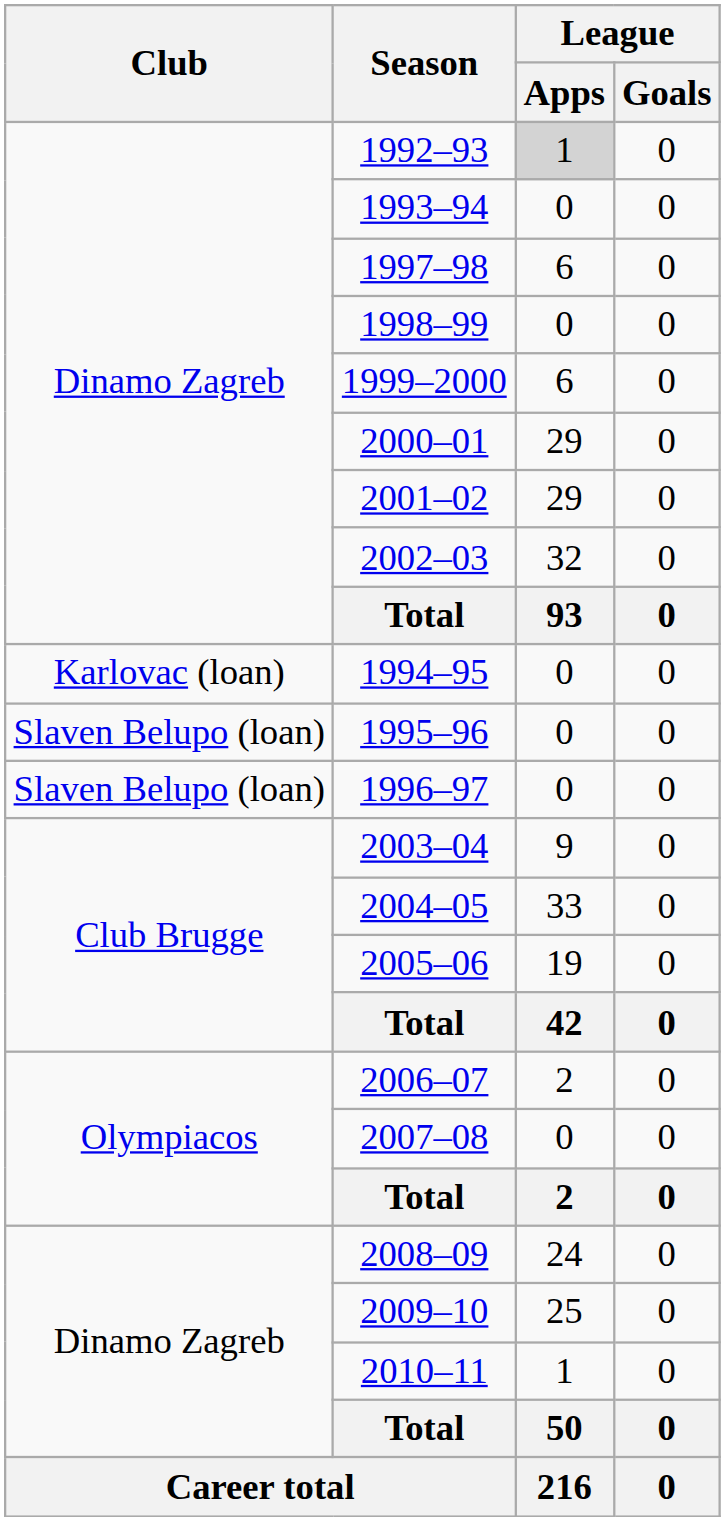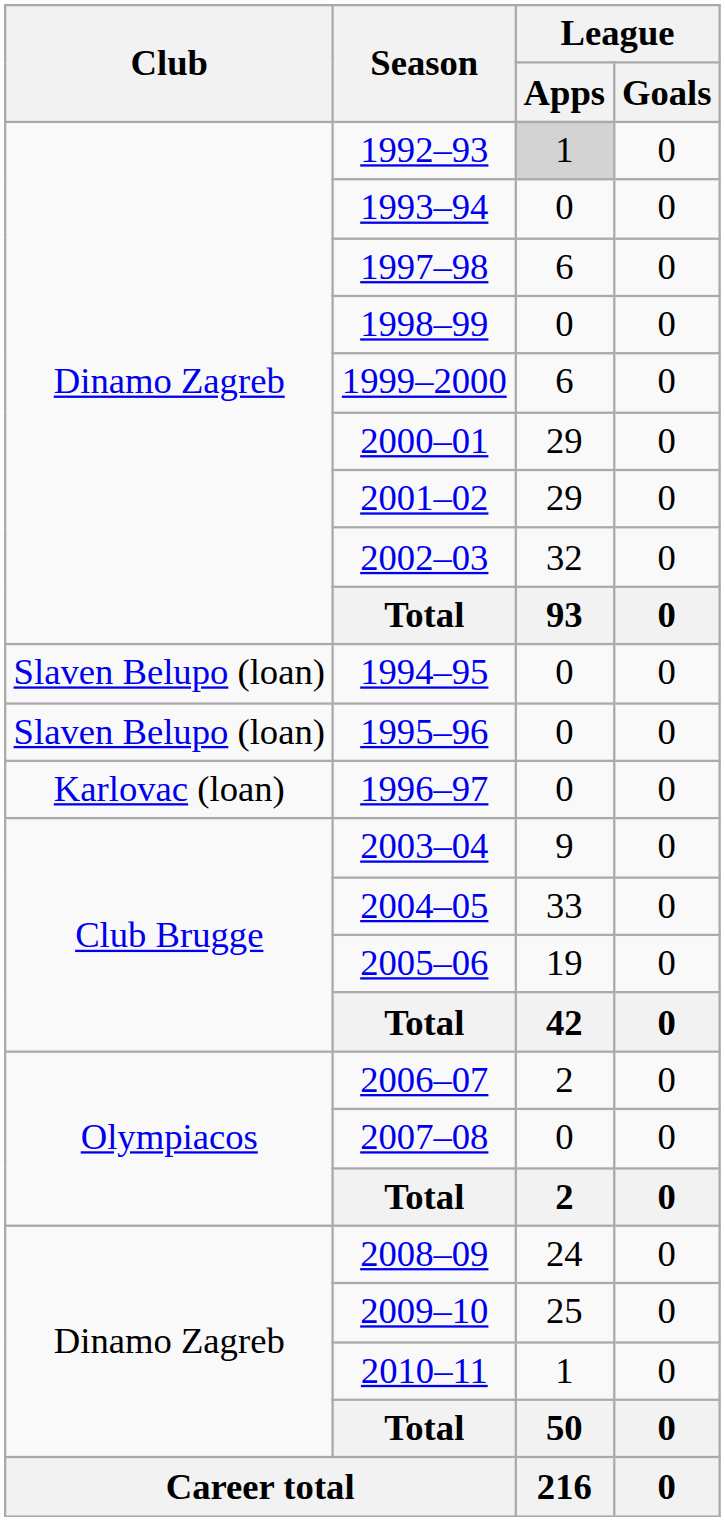1994–95 | Club: Karlovac (loan) -> Slaven Belupo (loan)
1996–97 | Club: Slaven Belupo (loan) -> Karlovac (loan)
